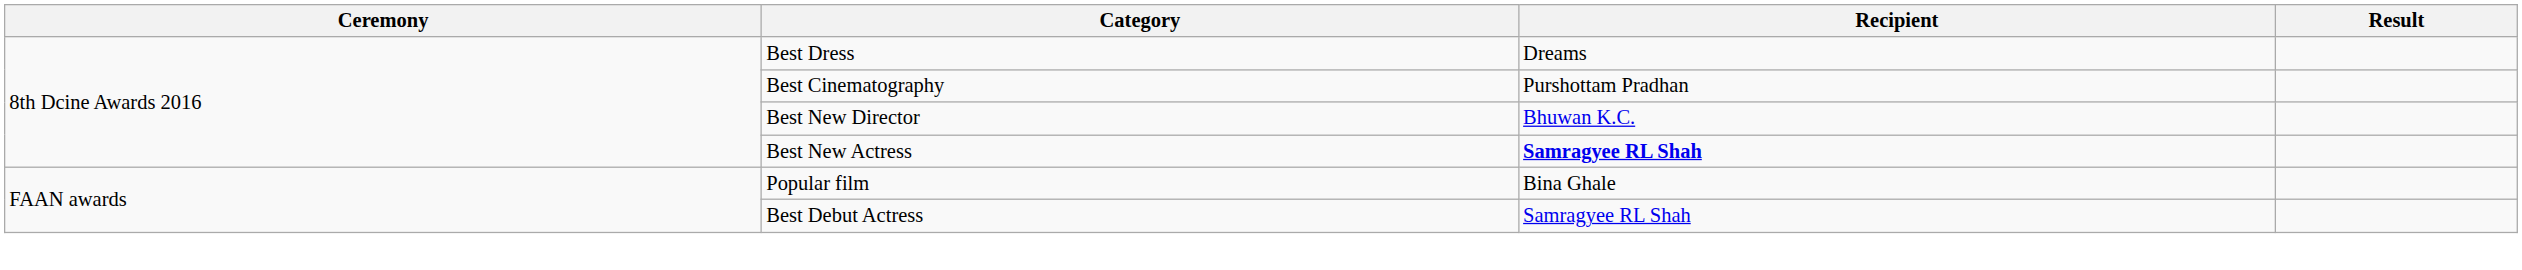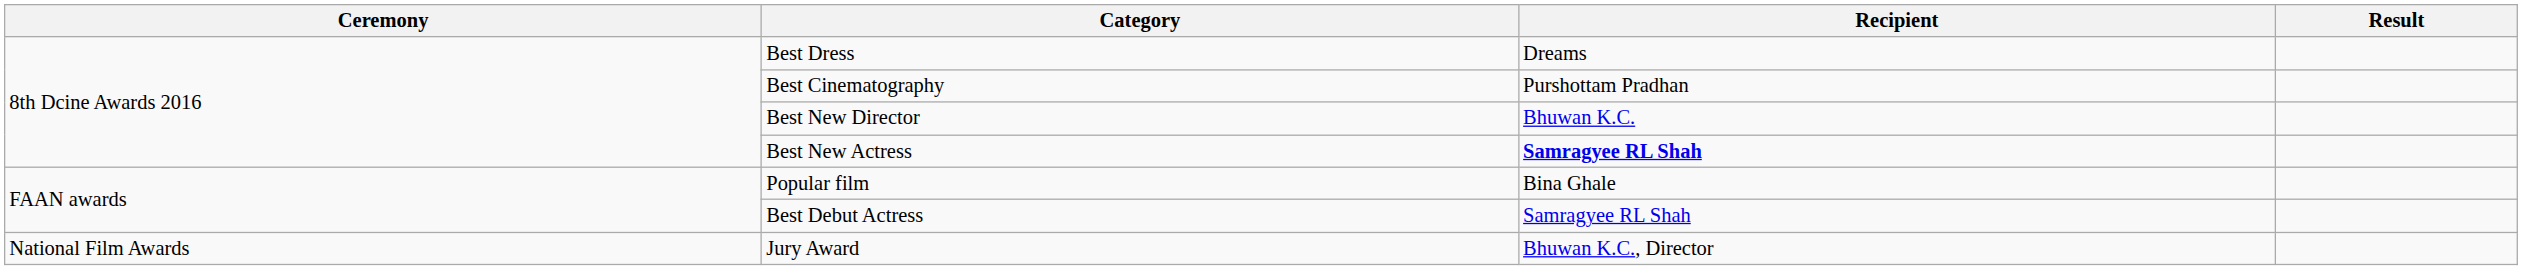+ row: National Film Awards | Jury Award | Bhuwan K.C., Director
